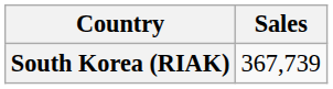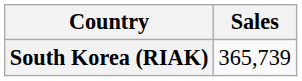South Korea (RIAK) | Sales: 367,739 -> 365,739
